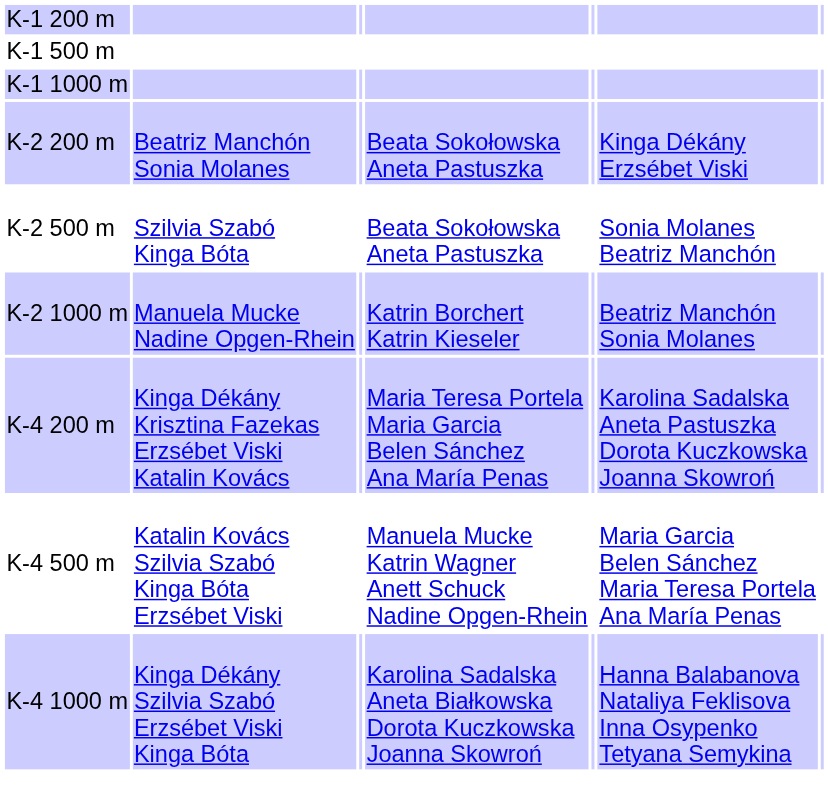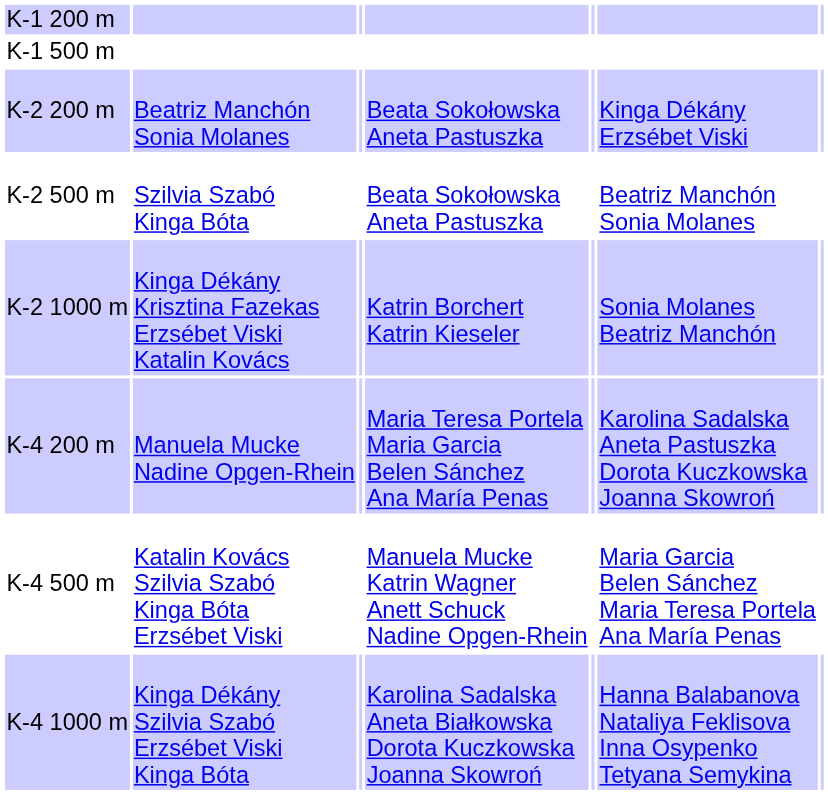- row: K-1 1000 m
K-2 500 m | column 6: Sonia Molanes Beatriz Manchón -> Beatriz Manchón Sonia Molanes
K-2 1000 m | column 2: Manuela Mucke Nadine Opgen-Rhein -> Kinga Dékány Krisztina Fazekas Erzsébet Viski Katalin Kovács
K-2 1000 m | column 6: Beatriz Manchón Sonia Molanes -> Sonia Molanes Beatriz Manchón
K-4 200 m | column 2: Kinga Dékány Krisztina Fazekas Erzsébet Viski Katalin Kovács -> Manuela Mucke Nadine Opgen-Rhein
